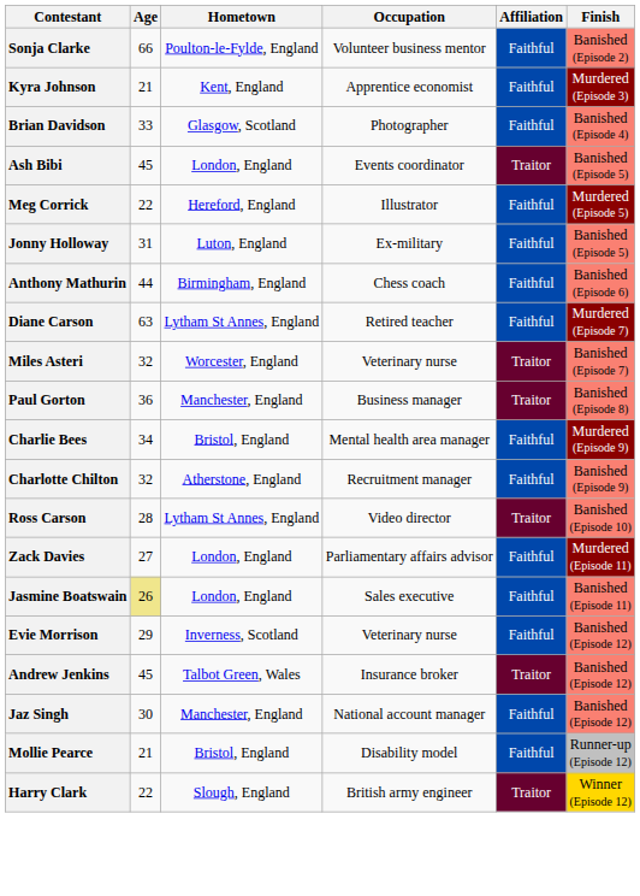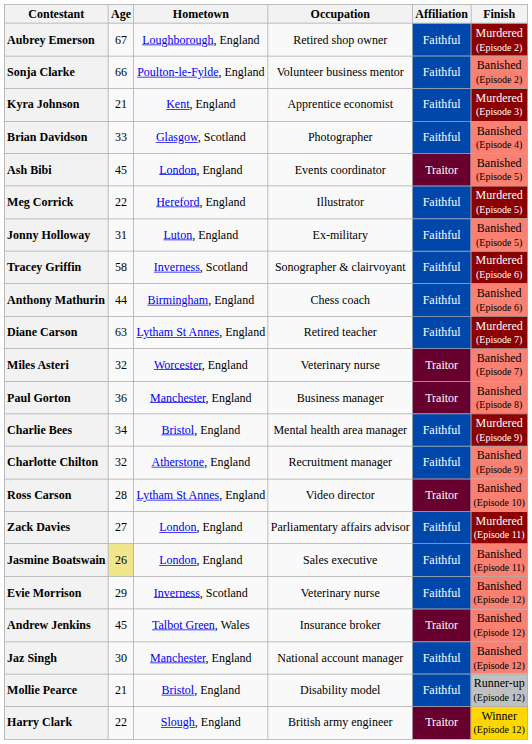+ row: Aubrey Emerson | 67 | Loughborough, England | Retired shop owner | Faithful | Murdered (Episode 2)
+ row: Tracey Griffin | 58 | Inverness, Scotland | Sonographer & clairvoyant | Faithful | Murdered (Episode 6)
